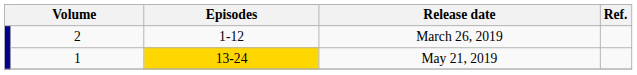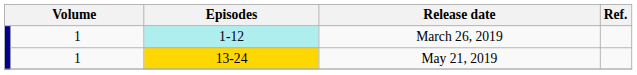March 26, 2019 | column 2: 2 -> 1
March 26, 2019 | Episodes: no background -> paleturquoise background
